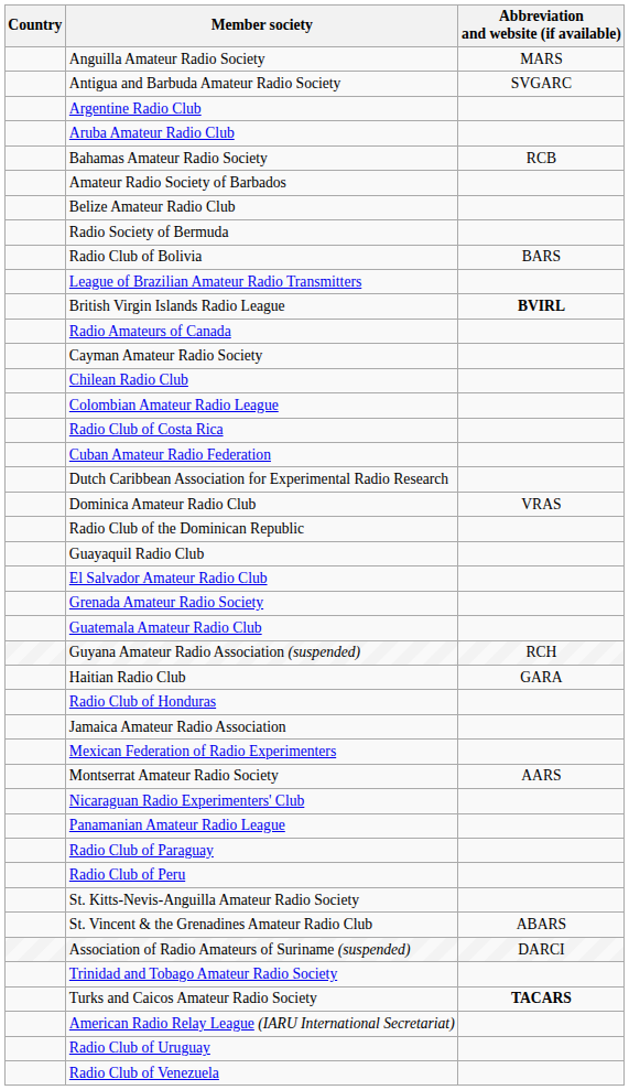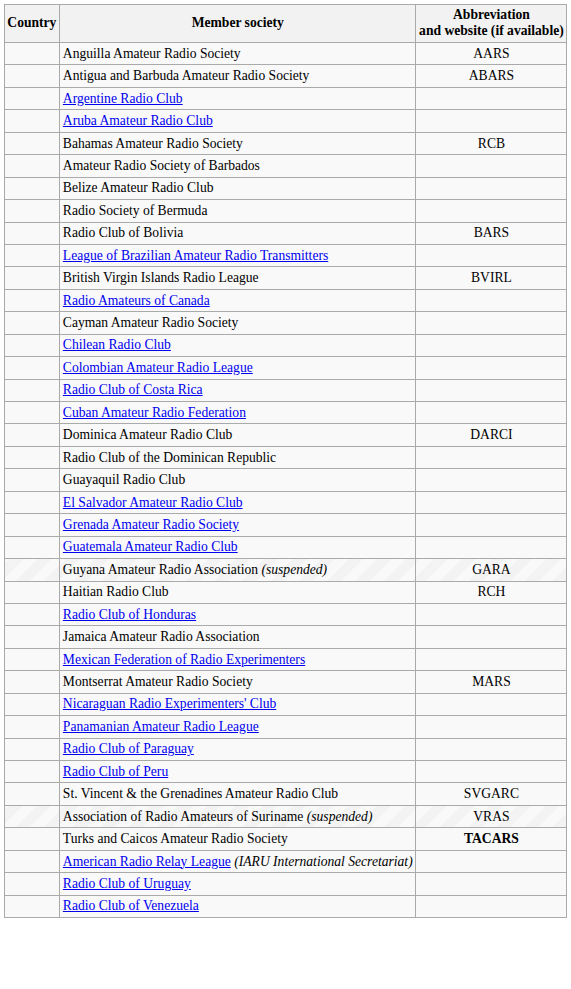Anguilla Amateur Radio Society | Abbreviation and website (if available): MARS -> AARS
Antigua and Barbuda Amateur Radio Society | Abbreviation and website (if available): SVGARC -> ABARS
British Virgin Islands Radio League | Abbreviation and website (if available): bold -> normal
- row: Dutch Caribbean Association for Experimental Radio Research
Dominica Amateur Radio Club | Abbreviation and website (if available): VRAS -> DARCI
Guyana Amateur Radio Association (suspended) | Abbreviation and website (if available): RCH -> GARA
Haitian Radio Club | Abbreviation and website (if available): GARA -> RCH
Montserrat Amateur Radio Society | Abbreviation and website (if available): AARS -> MARS
- row: St. Kitts-Nevis-Anguilla Amateur Radio Society
St. Vincent & the Grenadines Amateur Radio Club | Abbreviation and website (if available): ABARS -> SVGARC
Association of Radio Amateurs of Suriname (suspended) | Abbreviation and website (if available): DARCI -> VRAS
- row: Trinidad and Tobago Amateur Radio Society
